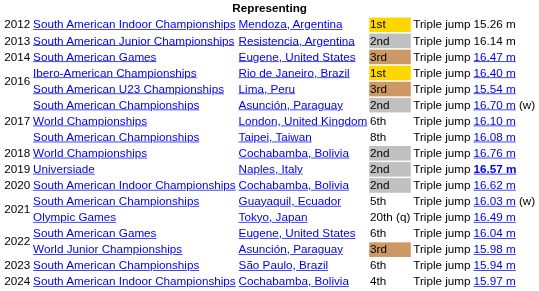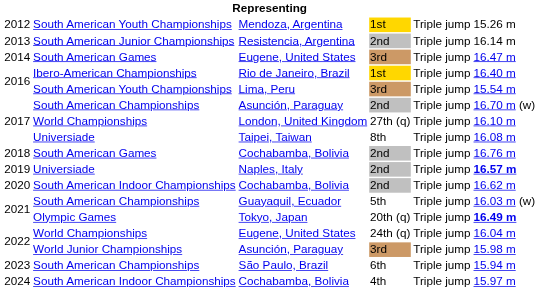Mendoza, Argentina | column 2: South American Indoor Championships -> South American Youth Championships
Lima, Peru | column 2: South American U23 Championships -> South American Youth Championships
London, United Kingdom | column 4: 6th -> 27th (q)
Taipei, Taiwan | column 2: South American Championships -> Universiade
2018 / Cochabamba, Bolivia | column 2: World Championships -> South American Games
Tokyo, Japan | column 6: normal -> bold
2022 / Eugene, United States | column 2: South American Games -> World Championships
2022 / Eugene, United States | column 4: 6th -> 24th (q)
